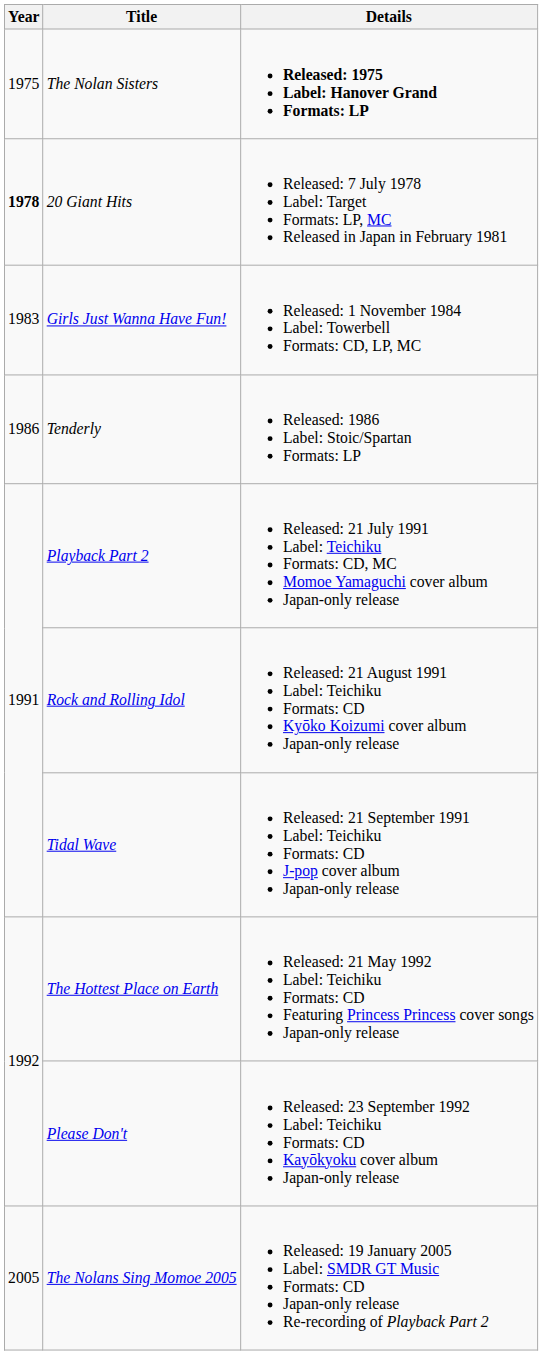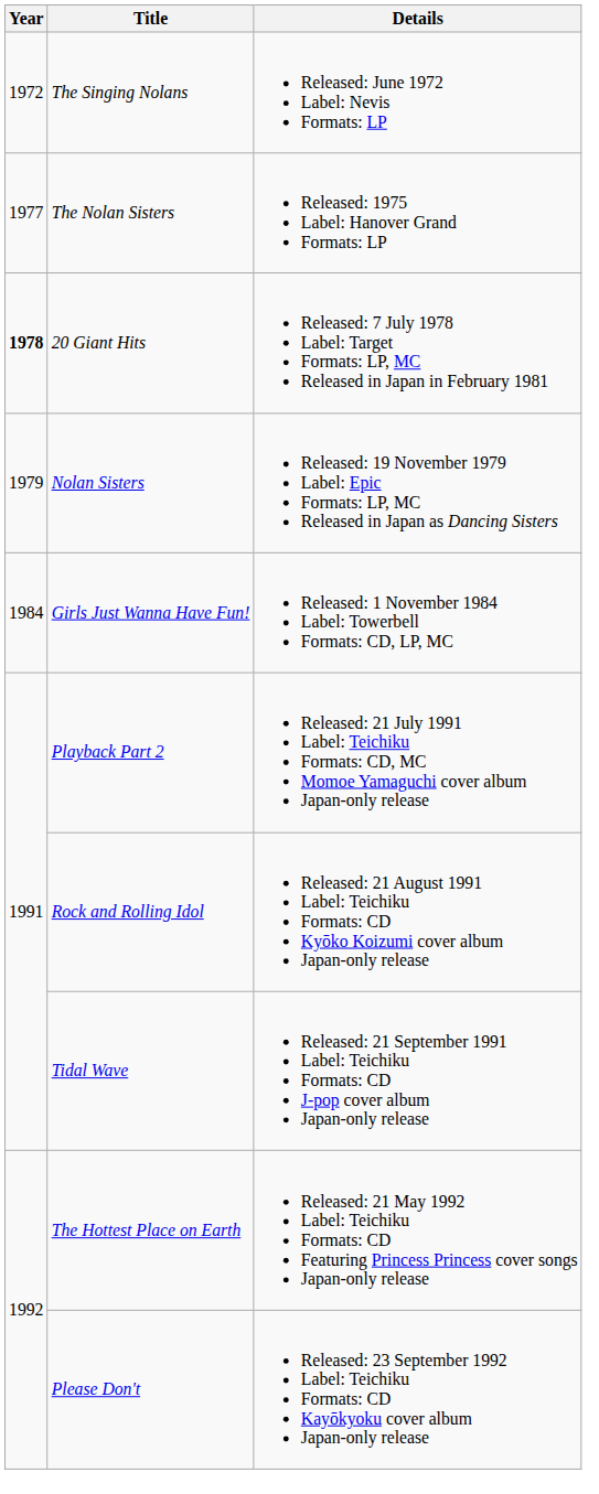+ row: 1972 | The Singing Nolans | Released: June 1972 Label: Nevis Formats: LP
The Nolan Sisters | Year: 1975 -> 1977
The Nolan Sisters | Details: bold -> normal
+ row: 1979 | Nolan Sisters | Released: 19 November 1979 Label: Epic Formats: LP, MC Released in Japan as Dancing Sisters
Girls Just Wanna Have Fun! | Year: 1983 -> 1984
- row: 1986 | Tenderly | Released: 1986 Label: Stoic/Spartan Formats: LP
- row: 2005 | The Nolans Sing Momoe 2005 | Released: 19 January 2005 Label: SMDR GT Music Formats: CD Japan-only release Re-recording of Playback Part 2
